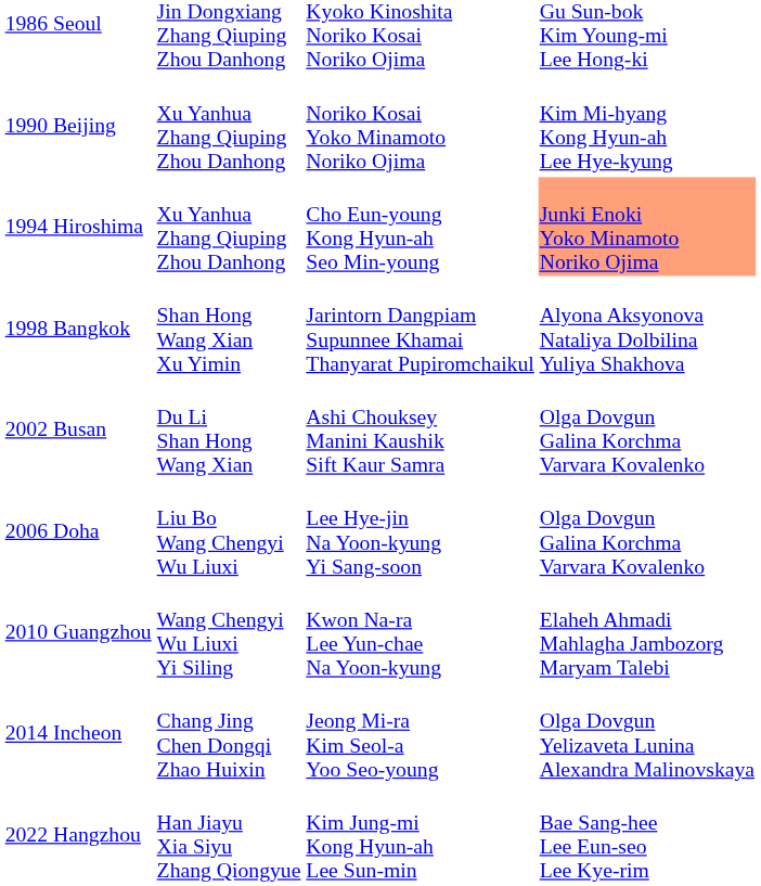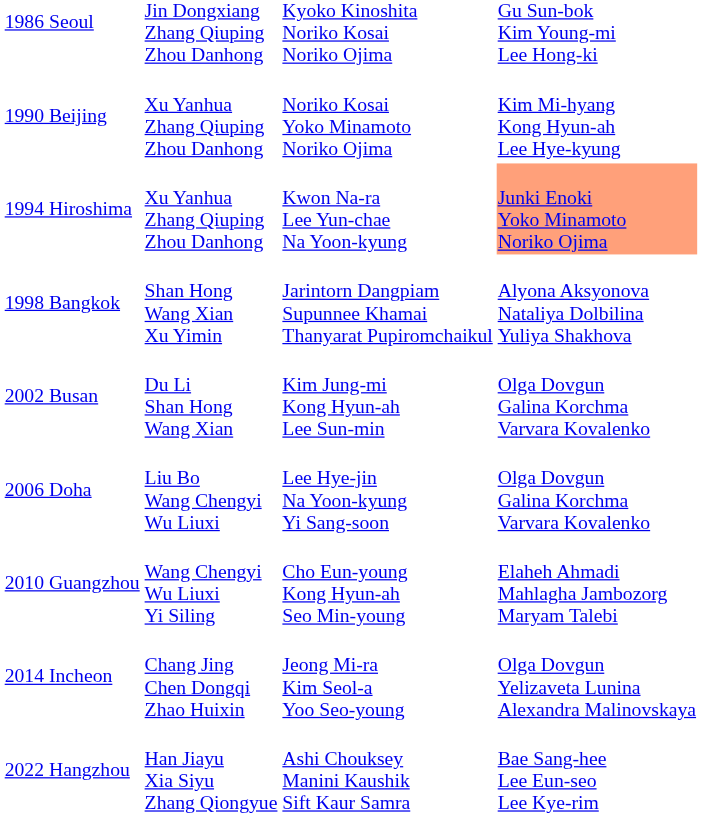1994 Hiroshima | column 3: Cho Eun-young Kong Hyun-ah Seo Min-young -> Kwon Na-ra Lee Yun-chae Na Yoon-kyung
2002 Busan | column 3: Ashi Chouksey Manini Kaushik Sift Kaur Samra -> Kim Jung-mi Kong Hyun-ah Lee Sun-min
2010 Guangzhou | column 3: Kwon Na-ra Lee Yun-chae Na Yoon-kyung -> Cho Eun-young Kong Hyun-ah Seo Min-young
2022 Hangzhou | column 3: Kim Jung-mi Kong Hyun-ah Lee Sun-min -> Ashi Chouksey Manini Kaushik Sift Kaur Samra
